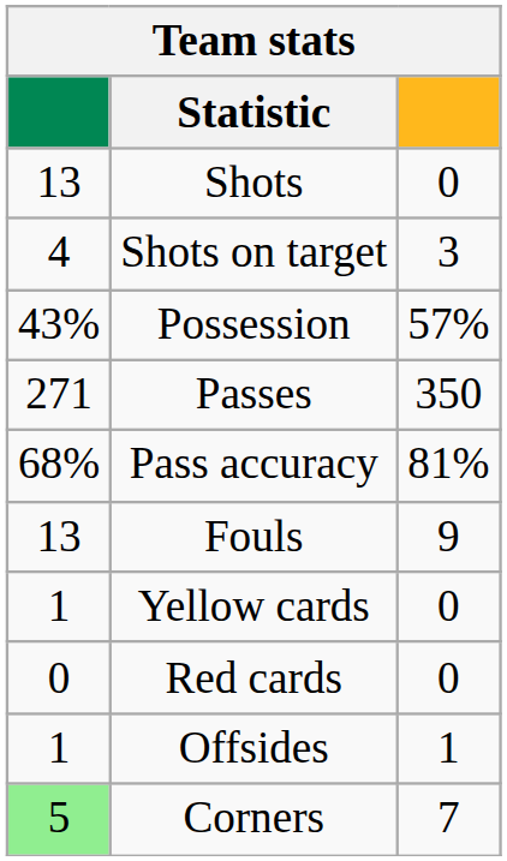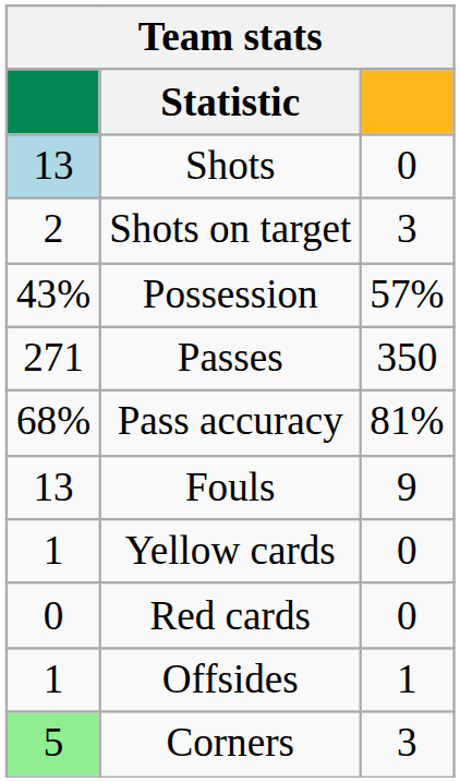Shots | column 1: no background -> lightblue background
Shots on target | column 1: 4 -> 2
Corners | column 3: 7 -> 3
